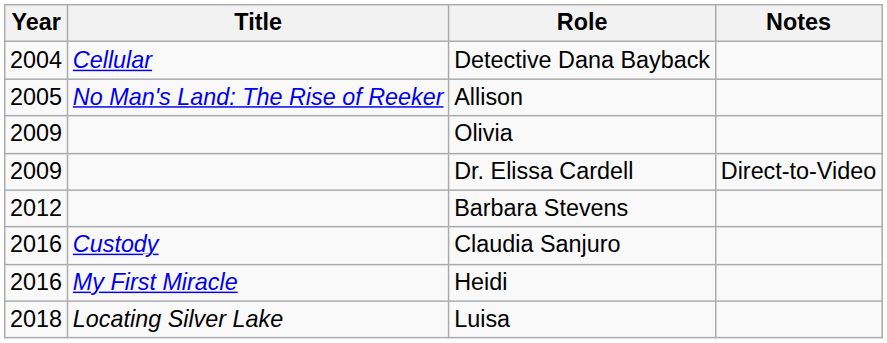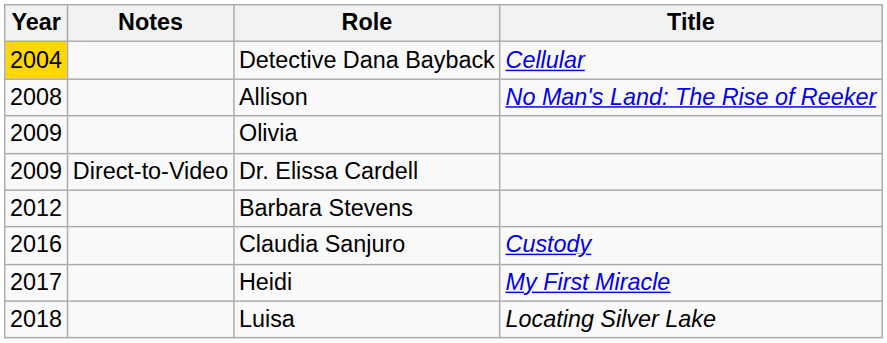columns swapped: Title <-> Notes
Detective Dana Bayback | Year: no background -> gold background
Allison | Year: 2005 -> 2008
Heidi | Year: 2016 -> 2017
